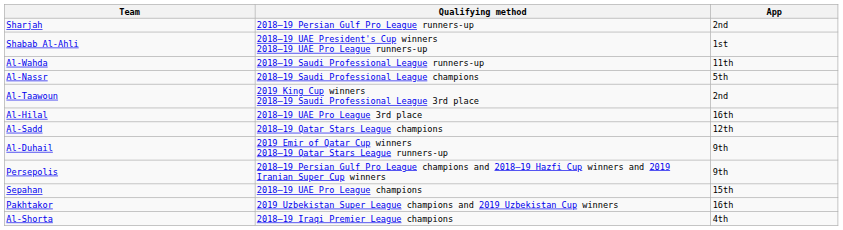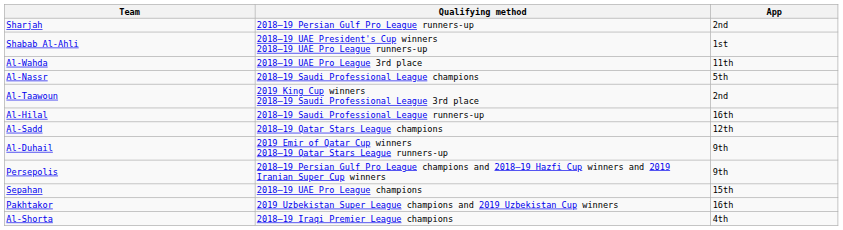Al-Wahda | Qualifying method: 2018–19 Saudi Professional League runners-up -> 2018–19 UAE Pro League 3rd place
Al-Hilal | Qualifying method: 2018–19 UAE Pro League 3rd place -> 2018–19 Saudi Professional League runners-up
